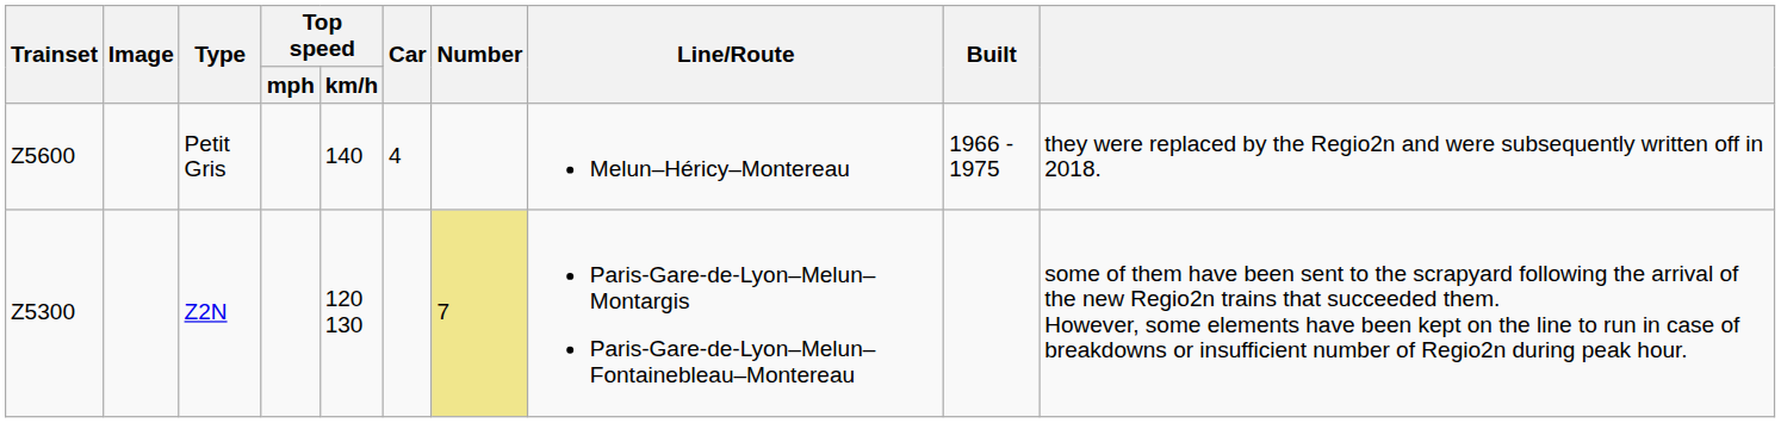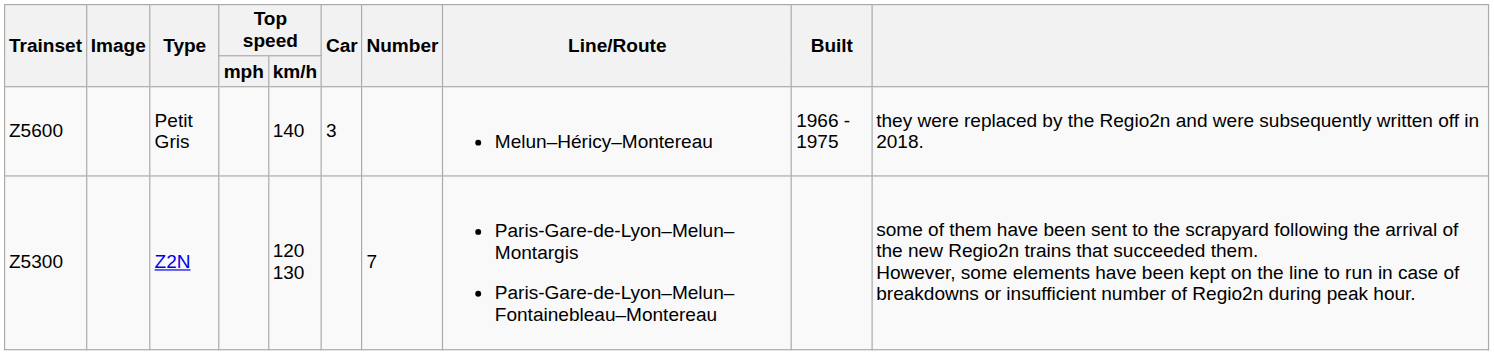Petit Gris | Car: 4 -> 3
Z2N | Number: khaki background -> no background
